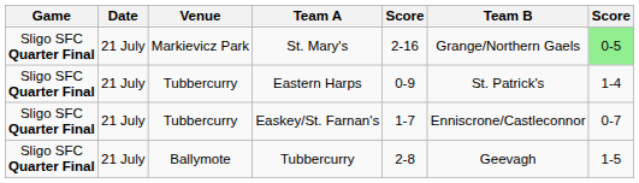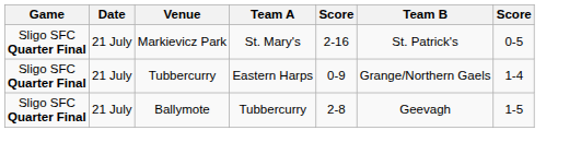St. Mary's | Team B: Grange/Northern Gaels -> St. Patrick's
St. Mary's | column 7: lightgreen background -> no background
Eastern Harps | Team B: St. Patrick's -> Grange/Northern Gaels
- row: Sligo SFC Quarter Final | 21 July | Tubbercurry | Easkey/St. Farnan's | 1-7 | Enniscrone/Castleconnor | 0-7
